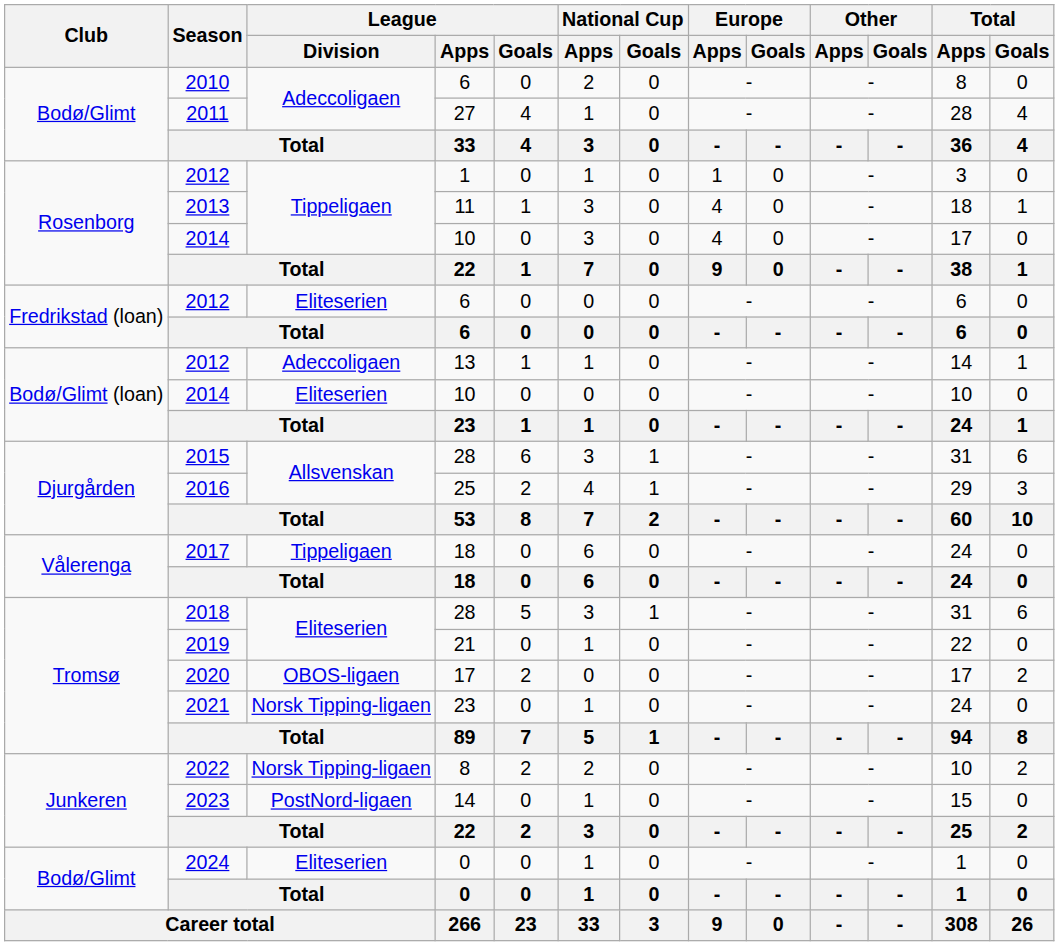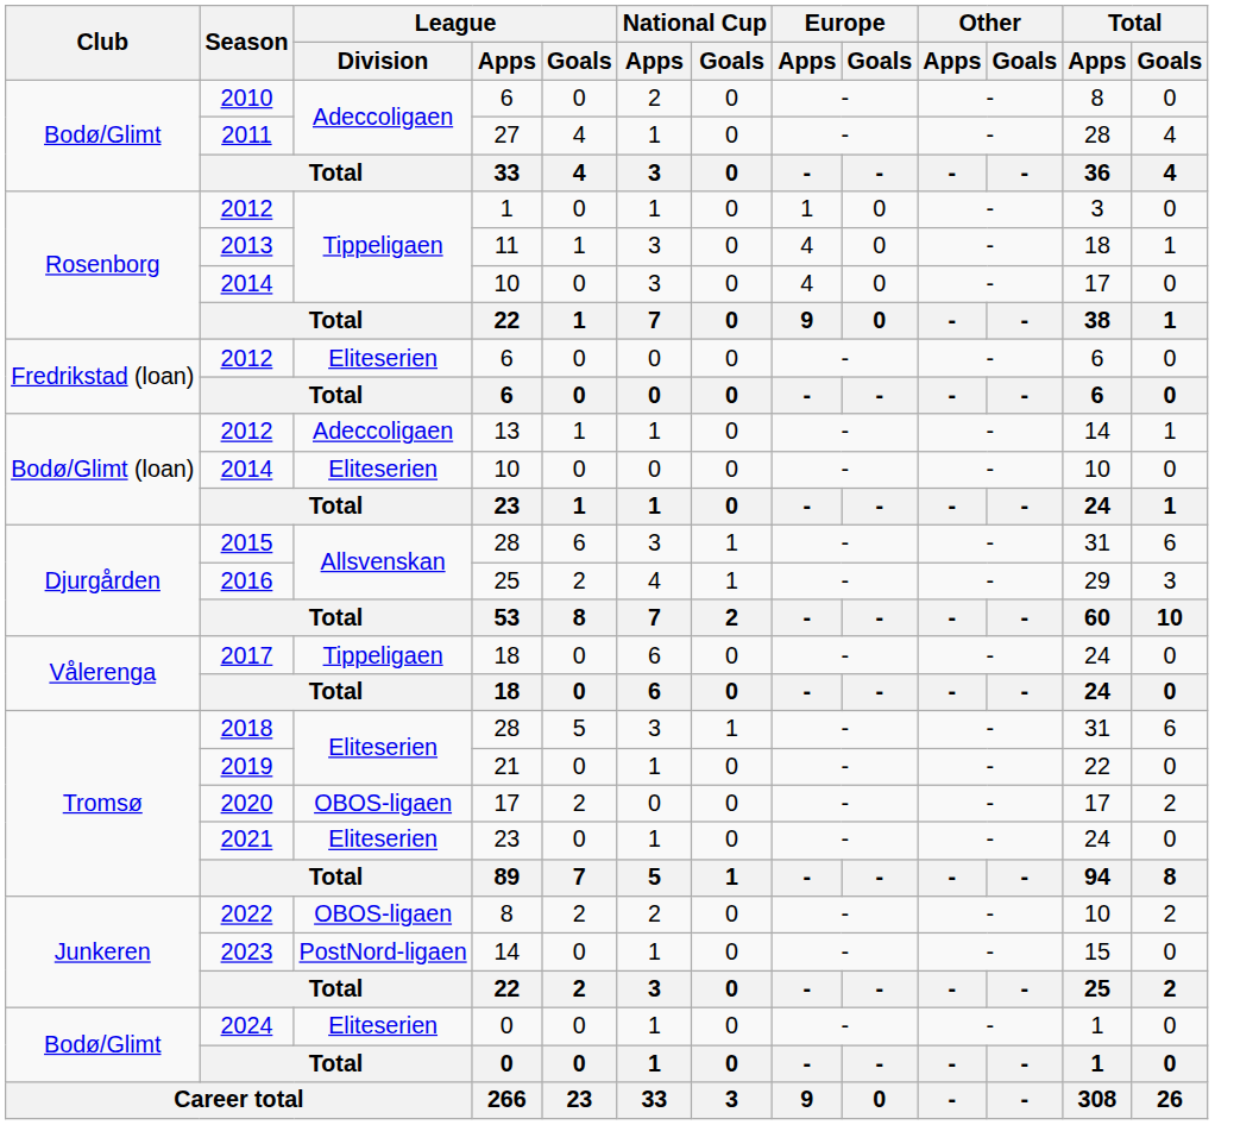2021 | League / Division: Norsk Tipping-ligaen -> Eliteserien
2022 | League / Division: Norsk Tipping-ligaen -> OBOS-ligaen
